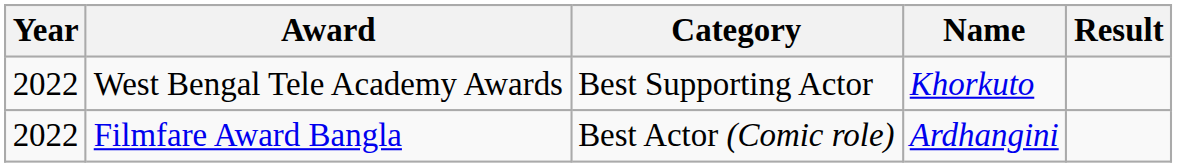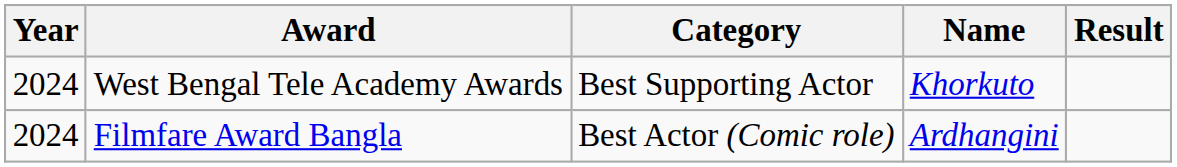West Bengal Tele Academy Awards | Year: 2022 -> 2024
Filmfare Award Bangla | Year: 2022 -> 2024
